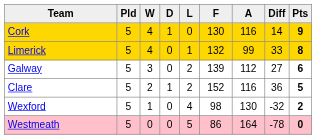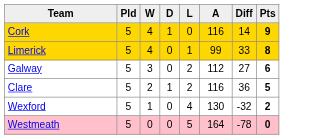- column: F | 130 | 132 | 139 | 152 | 98 | 86
